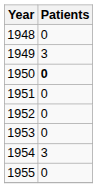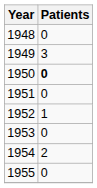1952 | Patients: 0 -> 1
1954 | Patients: 3 -> 2
